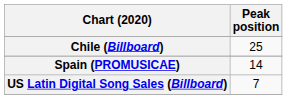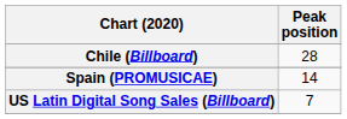Chile (Billboard) | Peak position: 25 -> 28
